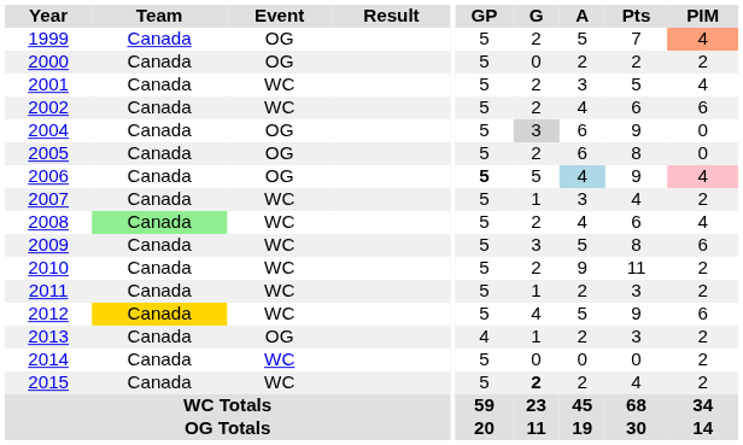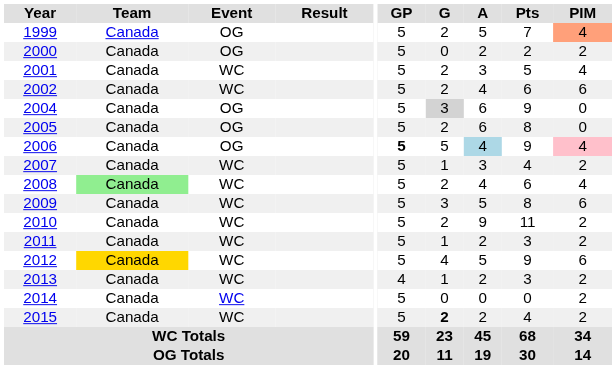2013 | Event: OG -> WC
